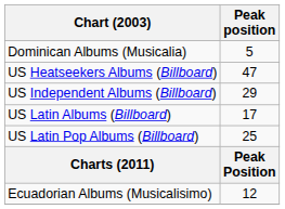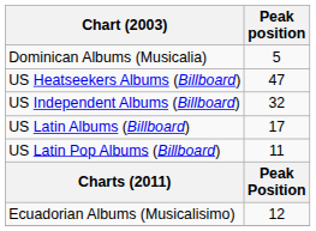US Independent Albums (Billboard) | Peak position: 29 -> 32
US Latin Pop Albums (Billboard) | Peak position: 25 -> 11
